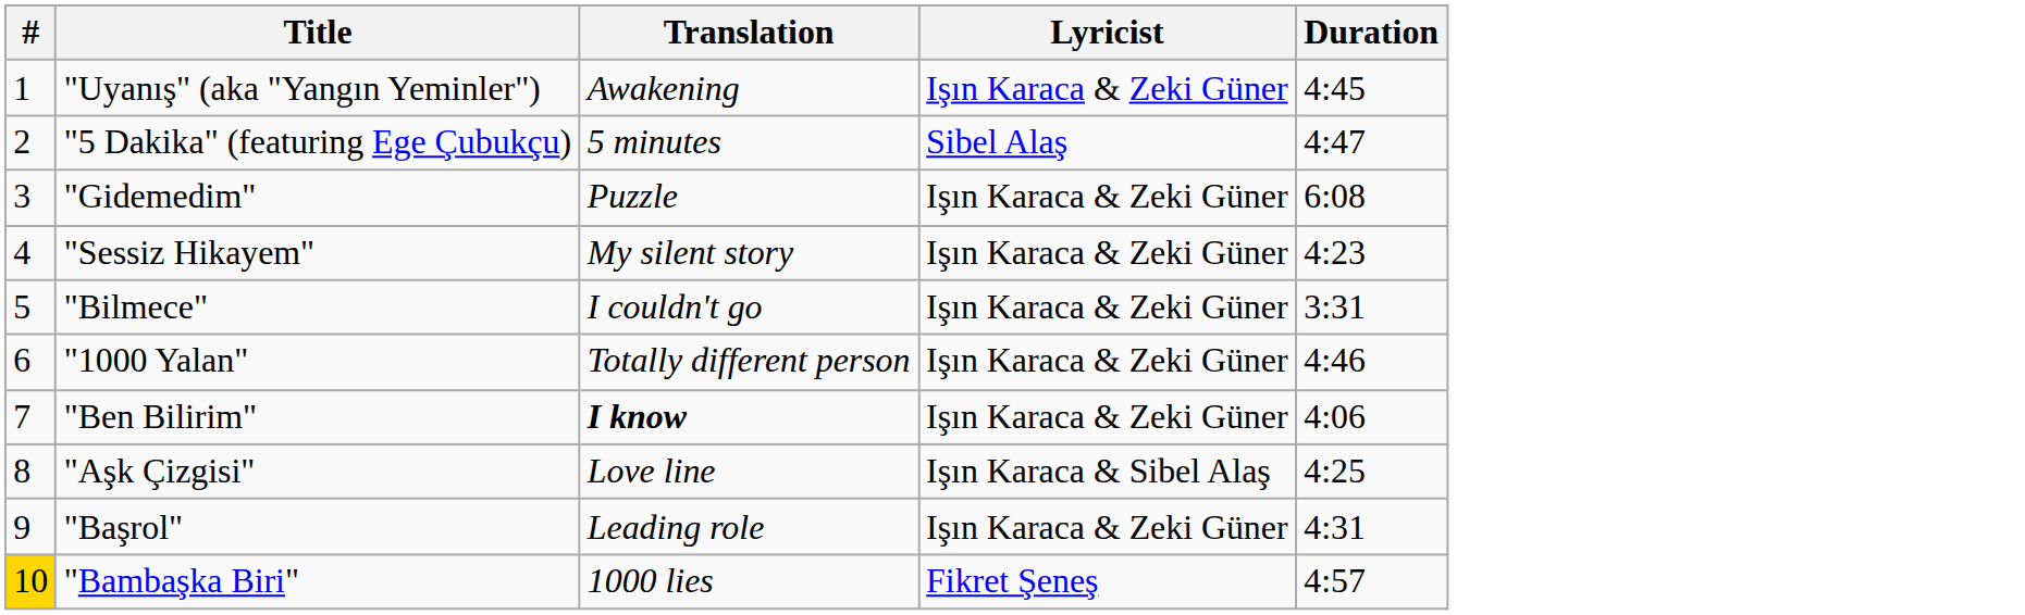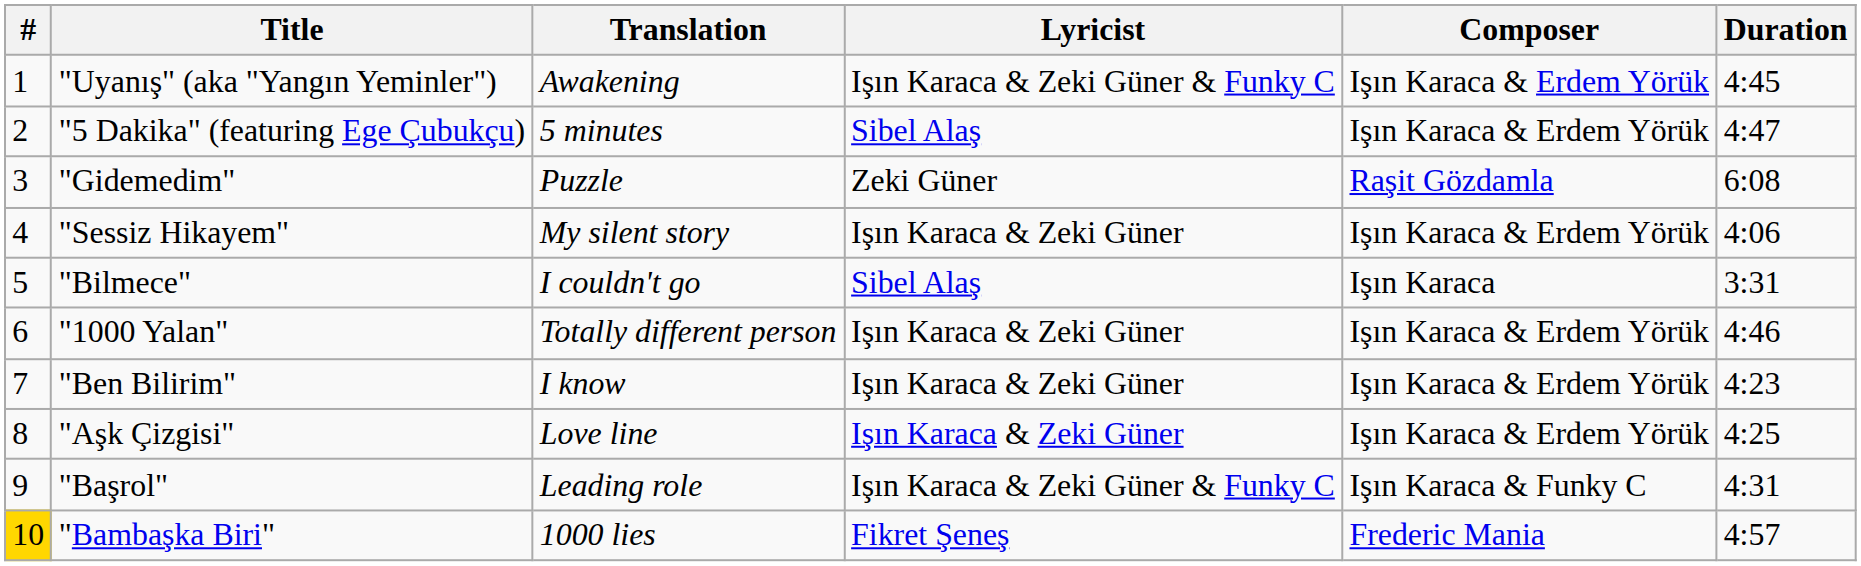+ column: Composer | Işın Karaca & Erdem Yörük | Işın Karaca & Erdem Yörük | Raşit Gözdamla | Işın Karaca & Erdem Yörük | Işın Karaca | Işın Karaca & Erdem Yörük | Işın Karaca & Erdem Yörük | Işın Karaca & Erdem Yörük | Işın Karaca & Funky C | Frederic Mania
"Uyanış" (aka "Yangın Yeminler") | Lyricist: Işın Karaca & Zeki Güner -> Işın Karaca & Zeki Güner & Funky C
"Gidemedim" | Lyricist: Işın Karaca & Zeki Güner -> Zeki Güner
"Sessiz Hikayem" | Duration: 4:23 -> 4:06
"Bilmece" | Lyricist: Işın Karaca & Zeki Güner -> Sibel Alaş
"Ben Bilirim" | Translation: bold -> normal
"Ben Bilirim" | Duration: 4:06 -> 4:23
"Aşk Çizgisi" | Lyricist: Işın Karaca & Sibel Alaş -> Işın Karaca & Zeki Güner
"Başrol" | Lyricist: Işın Karaca & Zeki Güner -> Işın Karaca & Zeki Güner & Funky C
